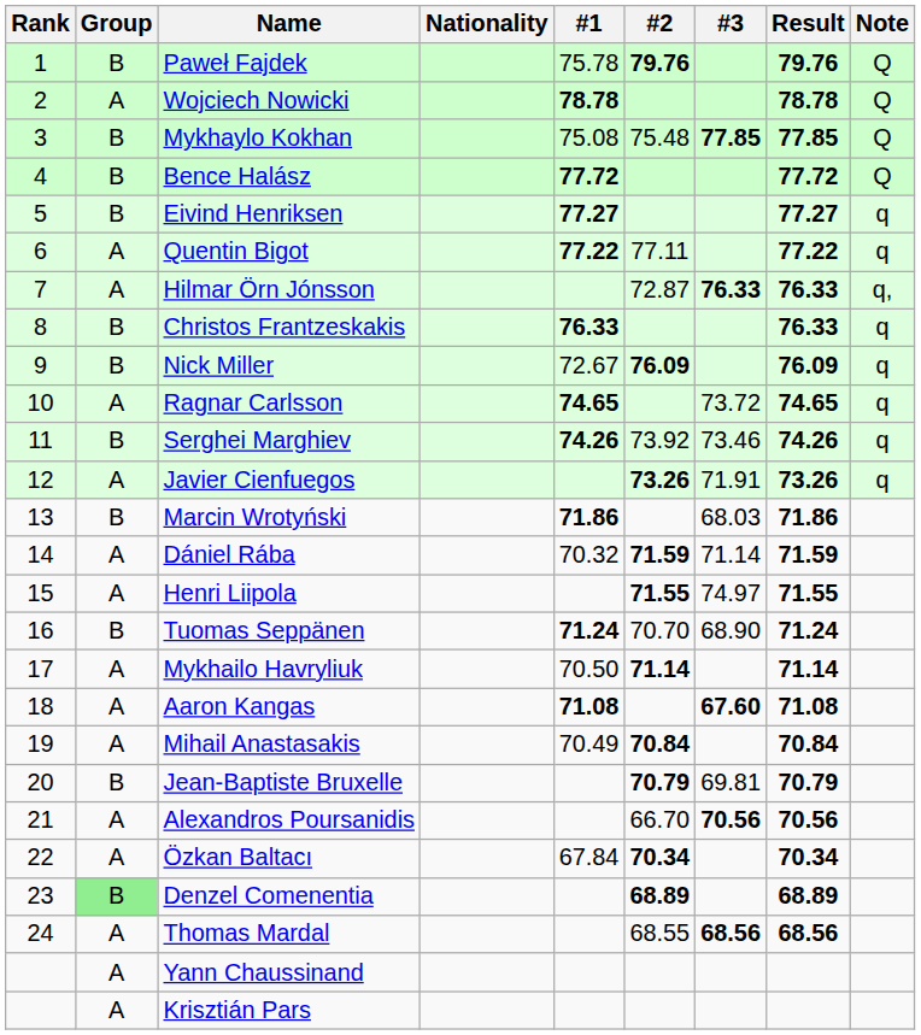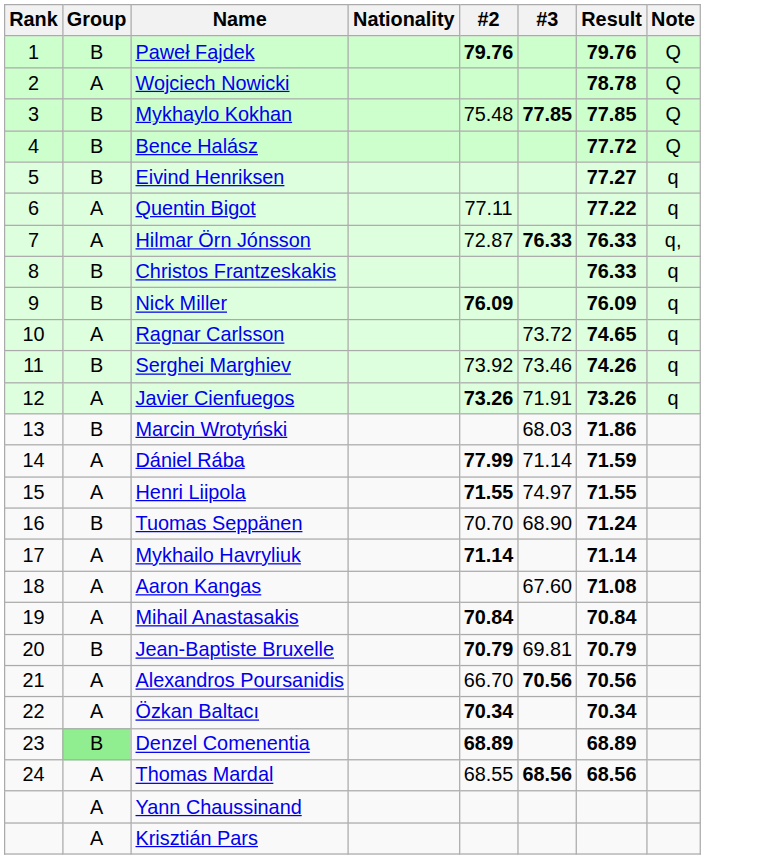- column: #1 | 75.78 | 78.78 | 75.08 | 77.72 | 77.27 | 77.22 | 76.33 | 72.67 | 74.65 | 74.26 | 71.86 | 70.32 | 71.24 | 70.50 | 71.08 | 70.49 | 67.84
Dániel Rába | #2: 71.59 -> 77.99
Aaron Kangas | #3: bold -> normal
